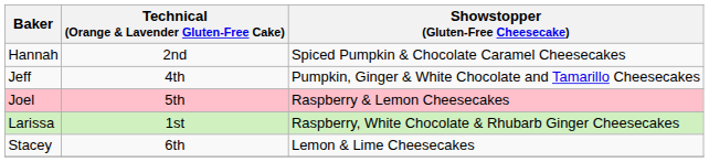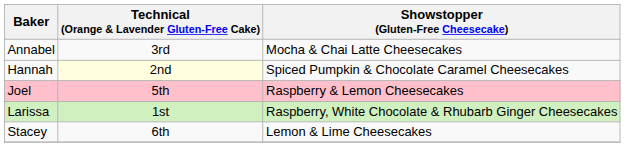+ row: Annabel | 3rd | Mocha & Chai Latte Cheesecakes
Hannah | Technical (Orange & Lavender Gluten-Free Cake): no background -> lightyellow background
- row: Jeff | 4th | Pumpkin, Ginger & White Chocolate and Tamarillo Cheesecakes
